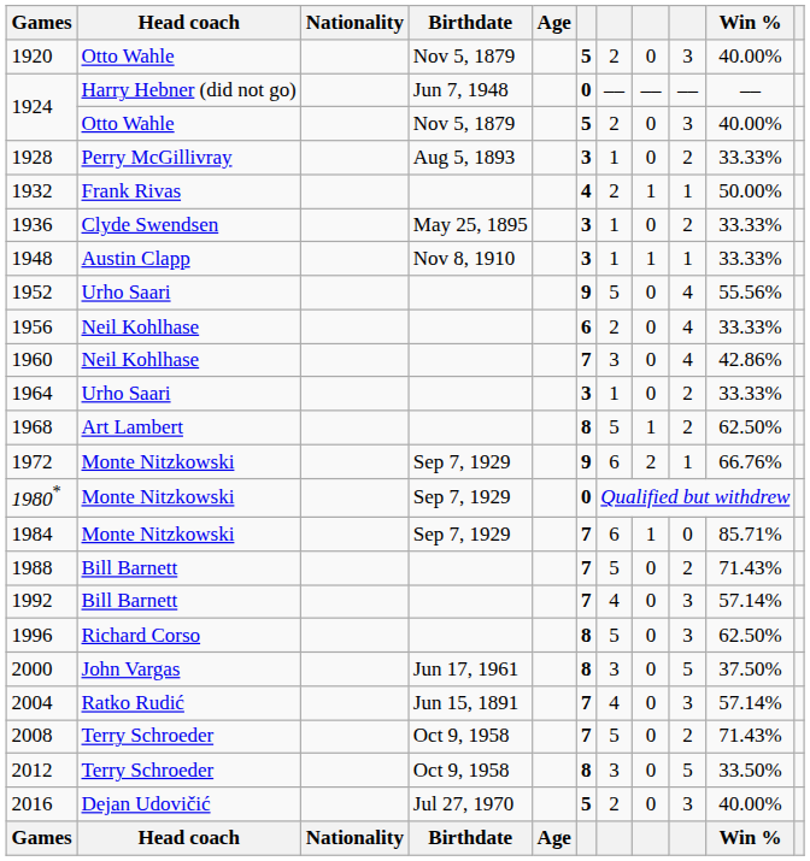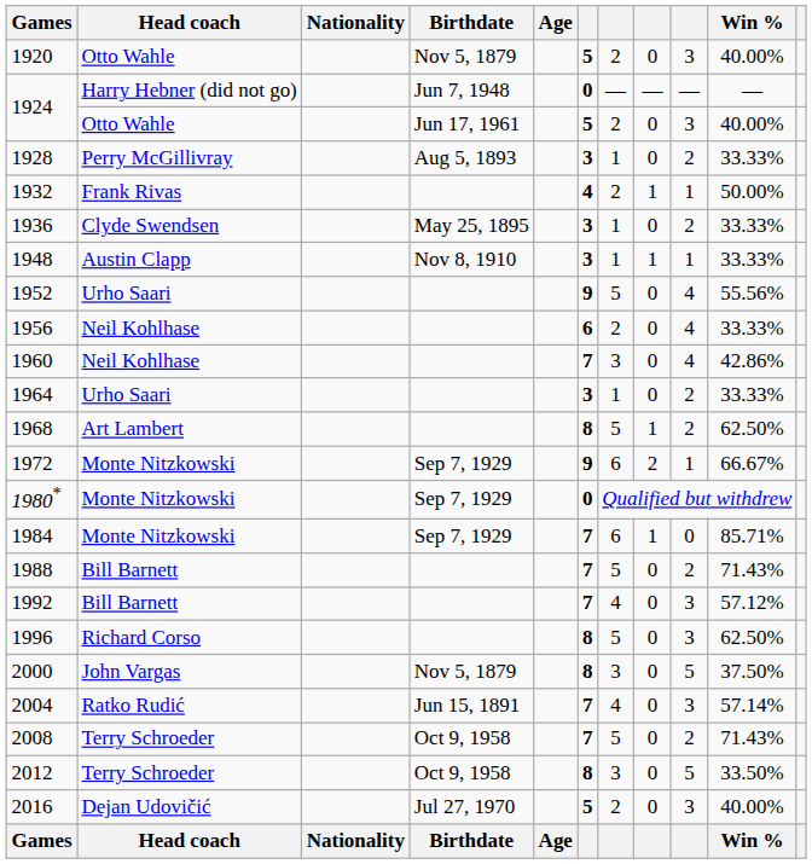1924 / Otto Wahle | Birthdate: Nov 5, 1879 -> Jun 17, 1961
1972 | Win %: 66.76% -> 66.67%
1992 | Win %: 57.14% -> 57.12%
2000 | Birthdate: Jun 17, 1961 -> Nov 5, 1879
